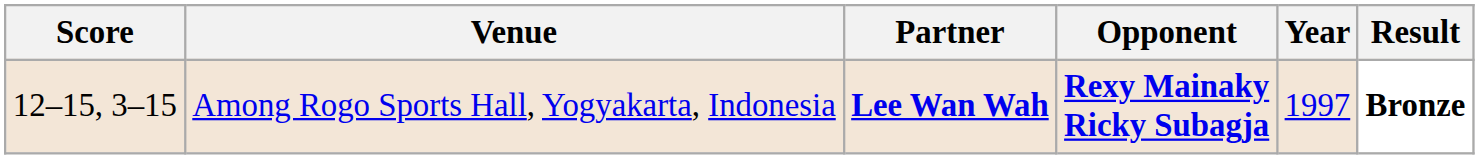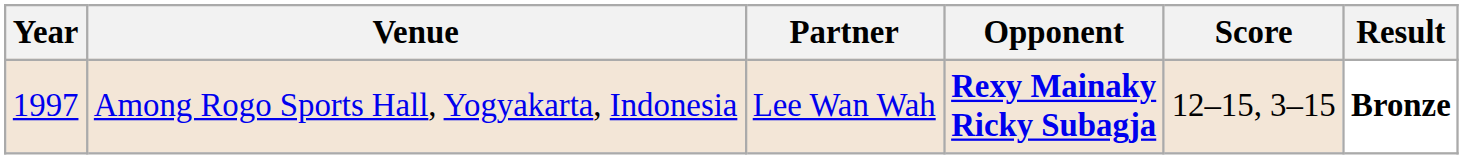columns swapped: Year <-> Score
Among Rogo Sports Hall, Yogyakarta, Indonesia | Partner: bold -> normal
